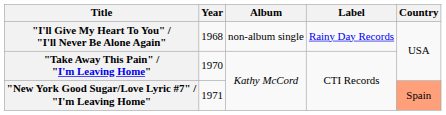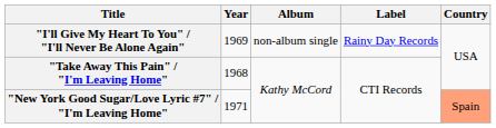"I'll Give My Heart To You" / "I'll Never Be Alone Again" | Year: 1968 -> 1969
"Take Away This Pain" / "I'm Leaving Home" | Year: 1970 -> 1968
